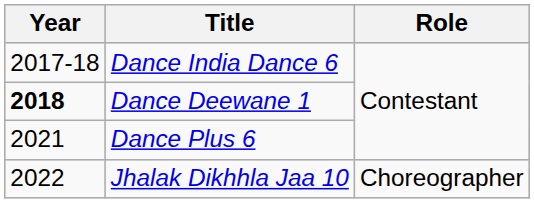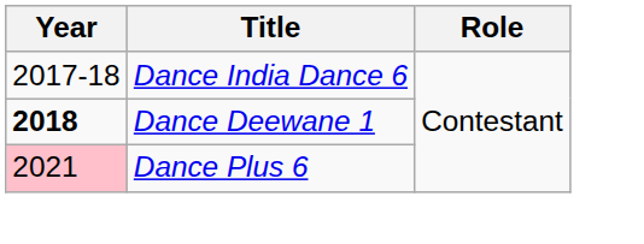Dance Plus 6 | Year: no background -> pink background
- row: 2022 | Jhalak Dikhhla Jaa 10 | Choreographer
